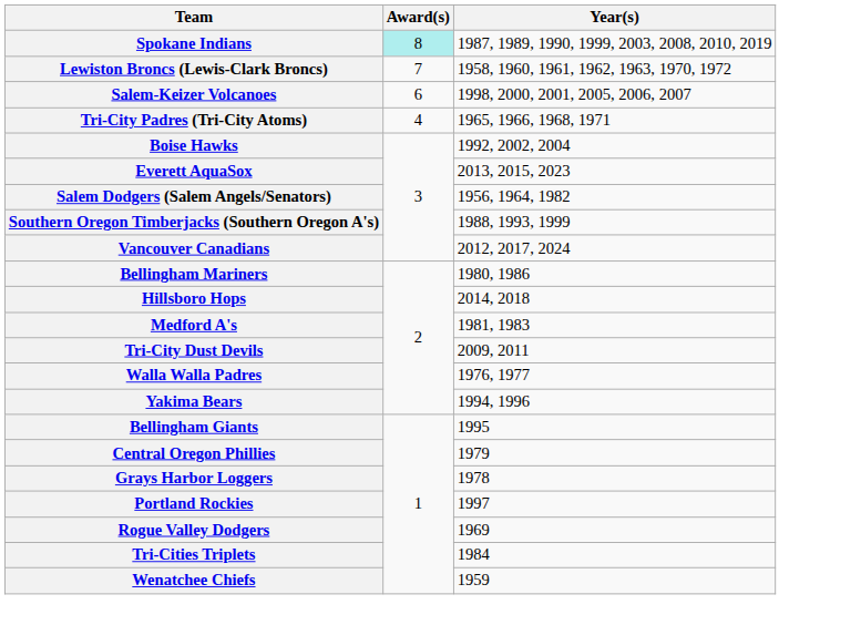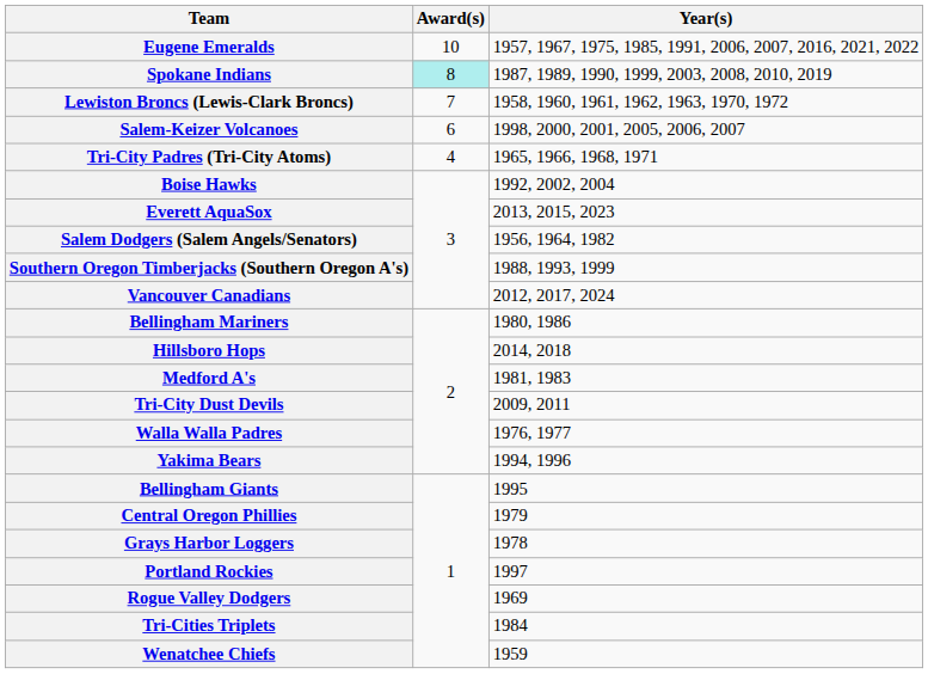+ row: Eugene Emeralds | 10 | 1957, 1967, 1975, 1985, 1991, 2006, 2007, 2016, 2021, 2022
